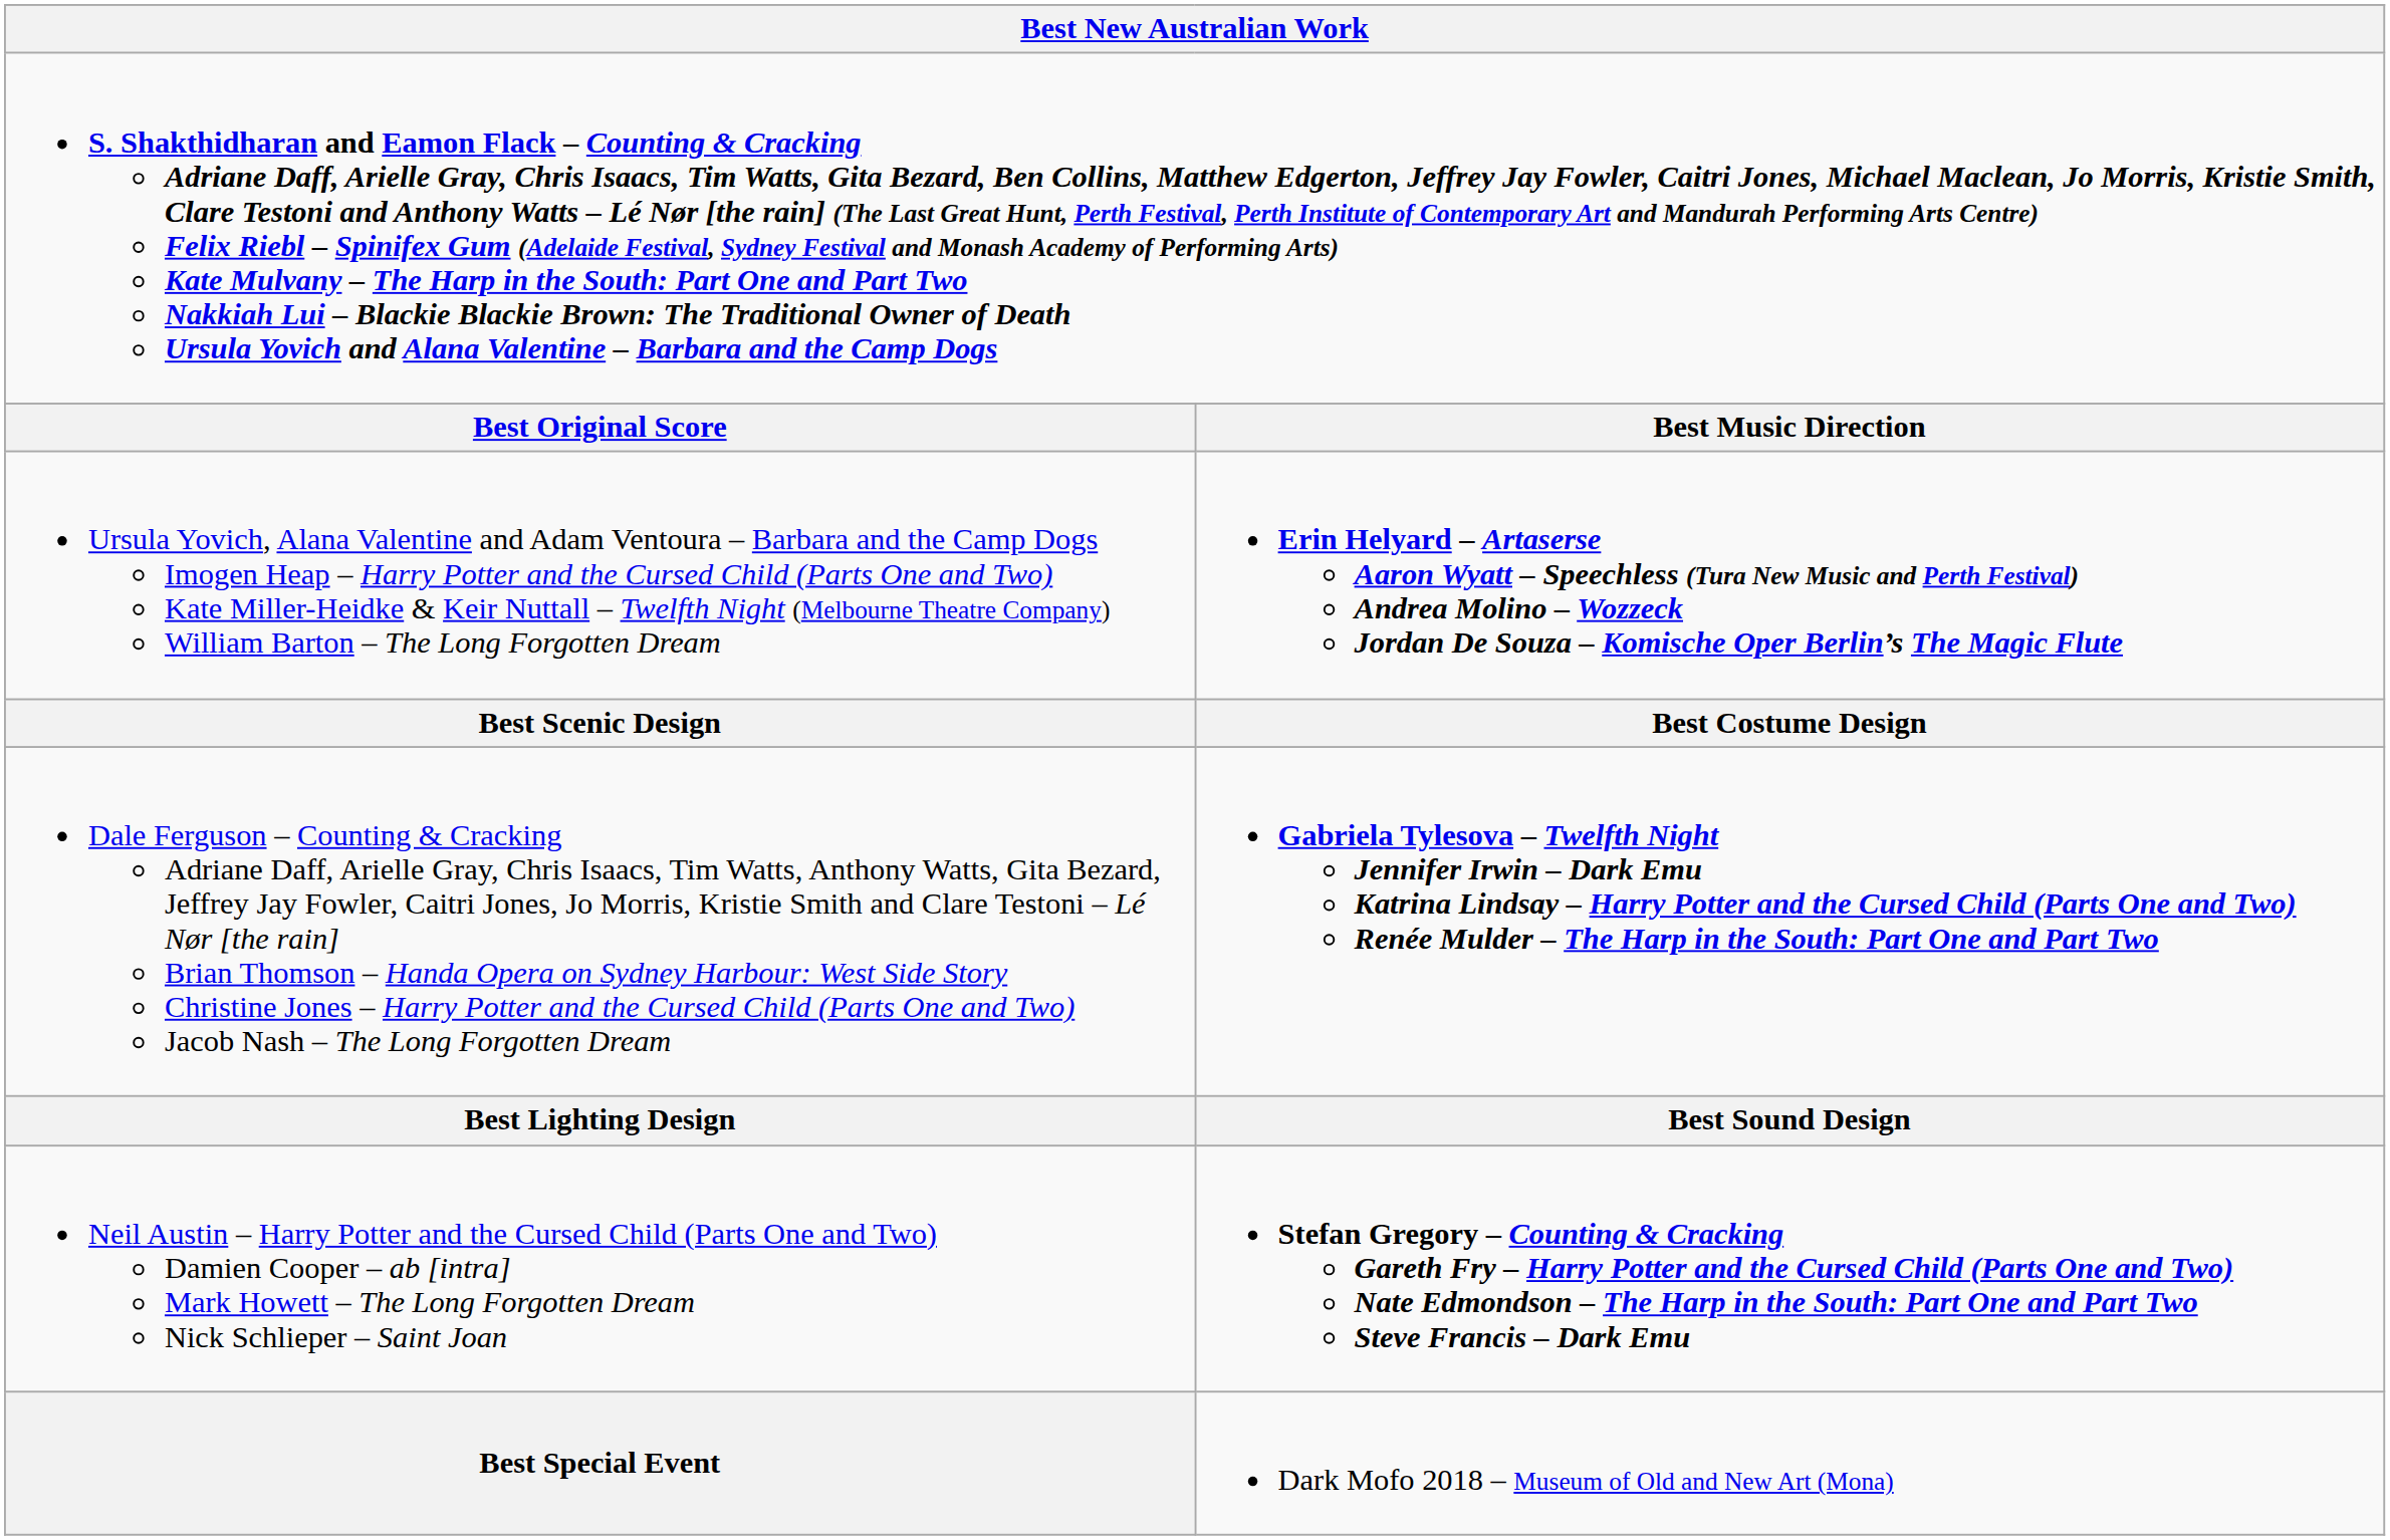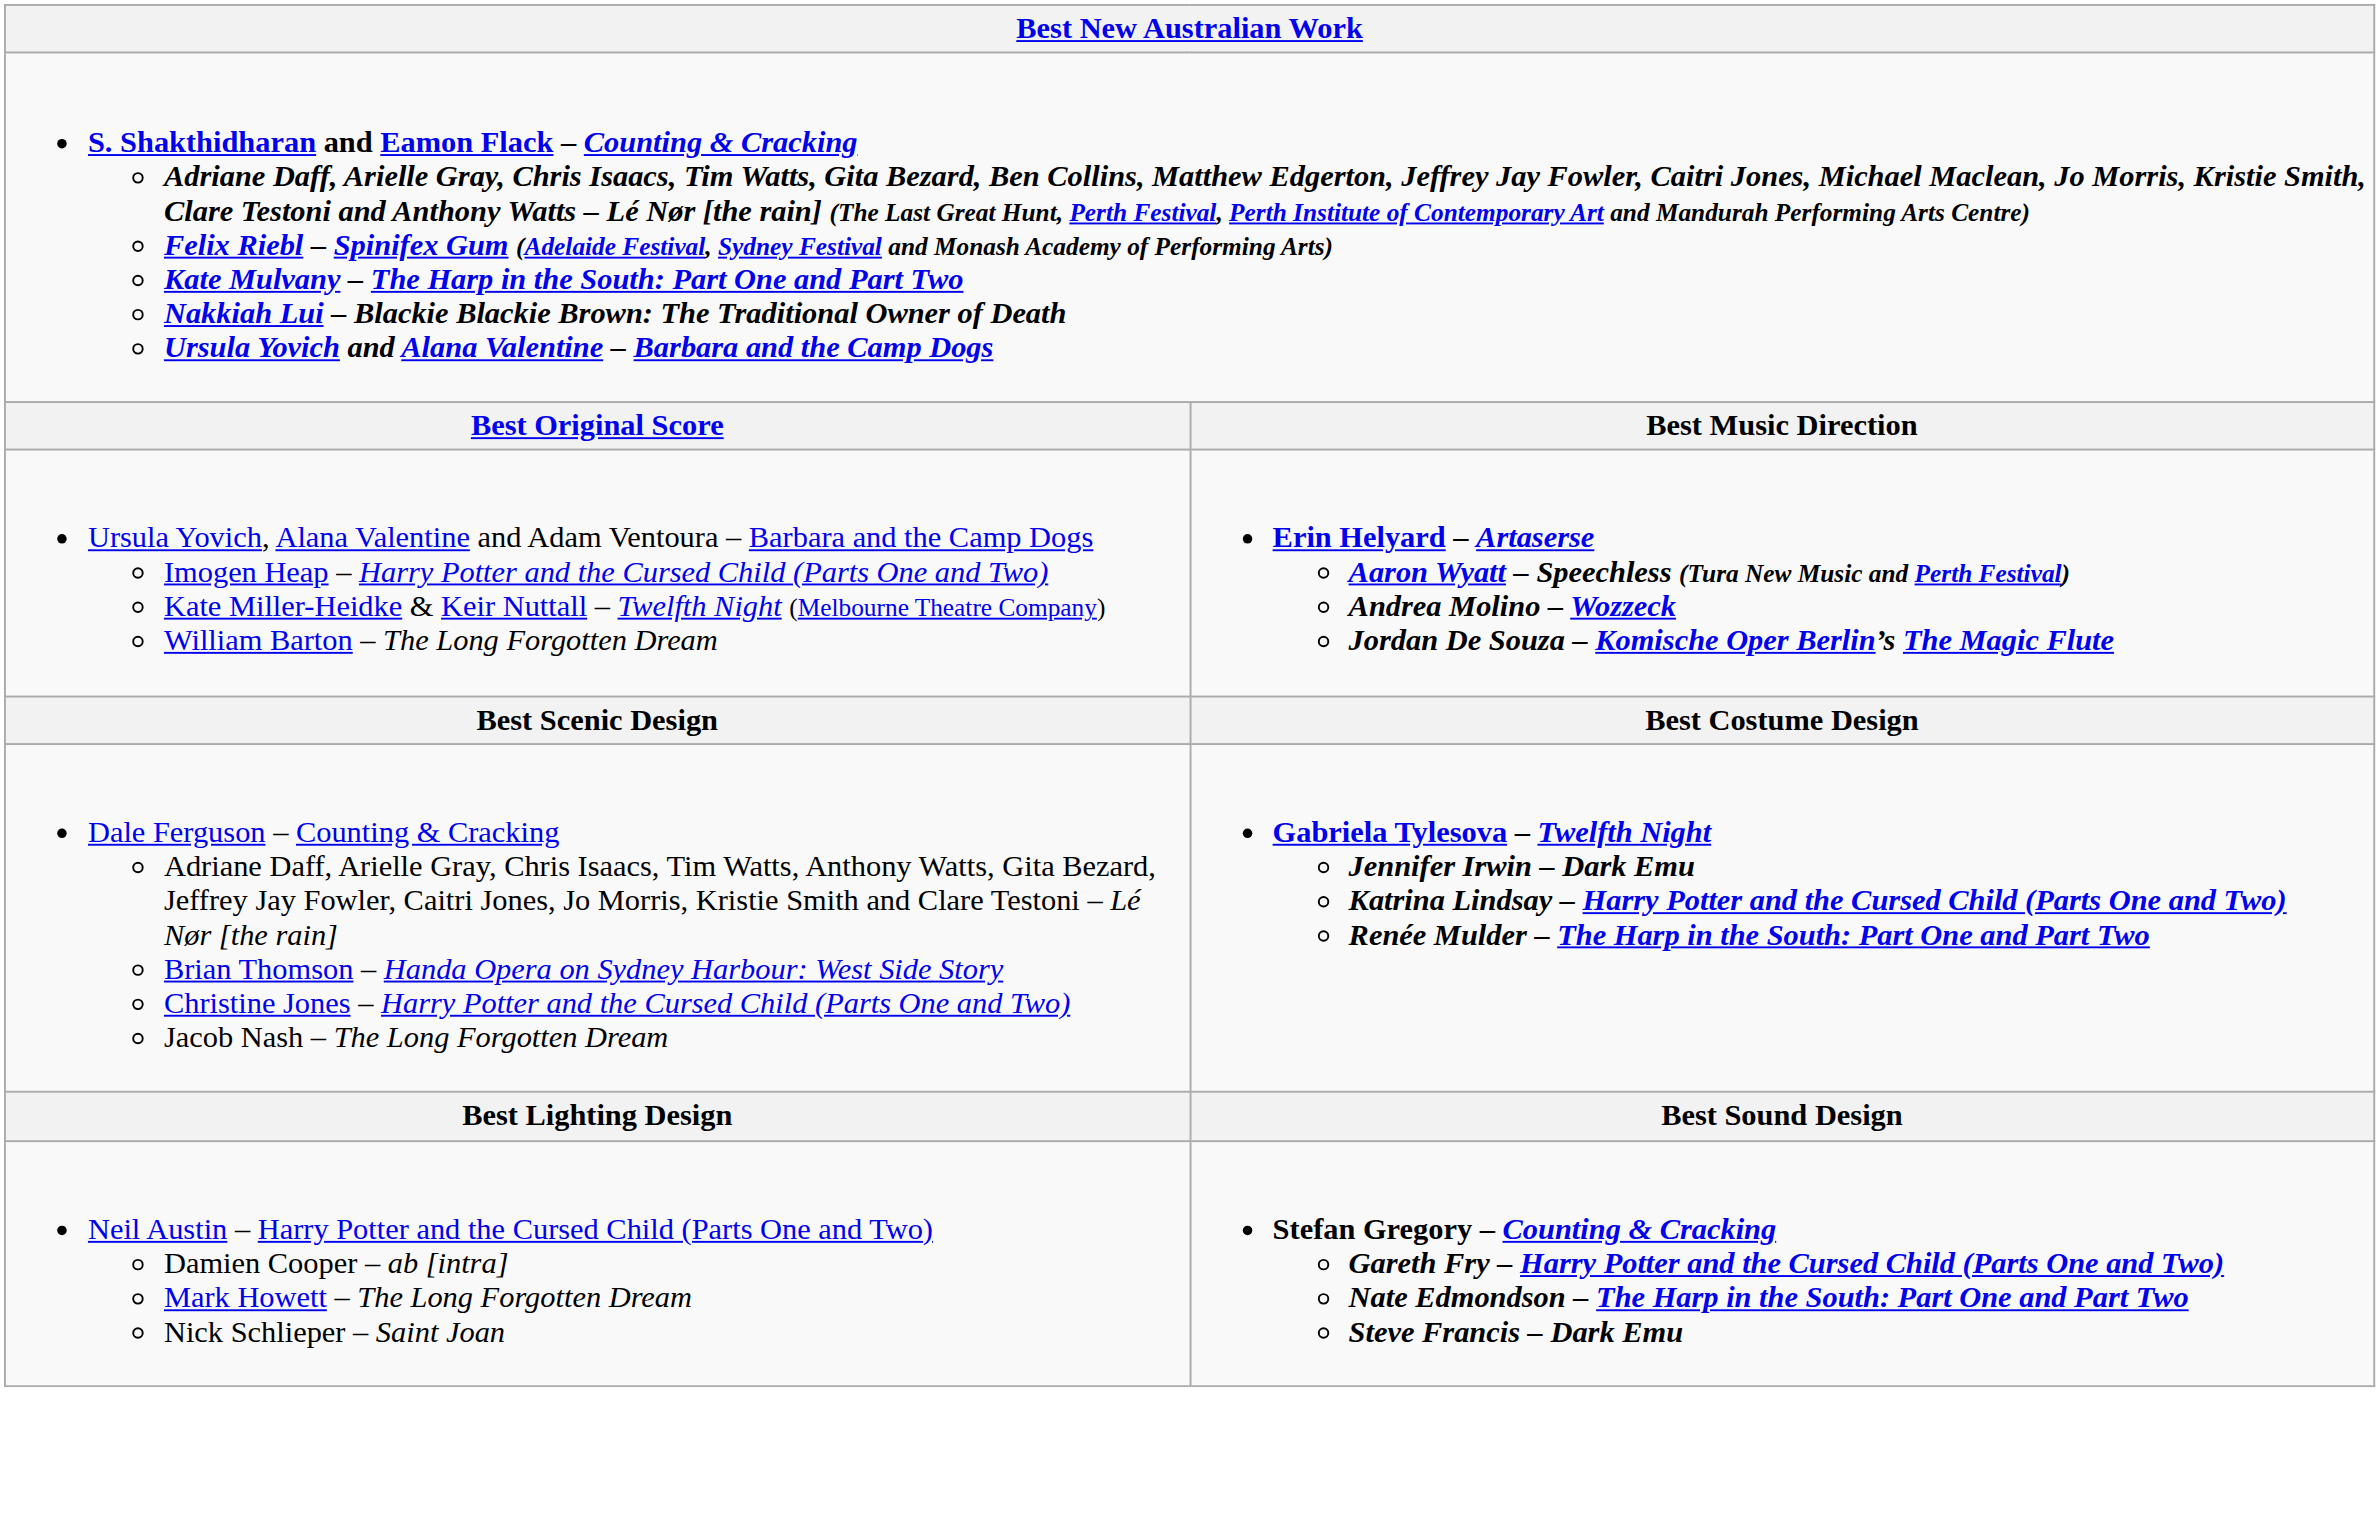- row: Best Special Event | Dark Mofo 2018 – Museum of Old and New Art (Mona)
